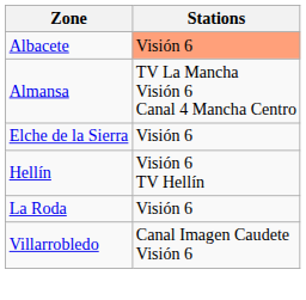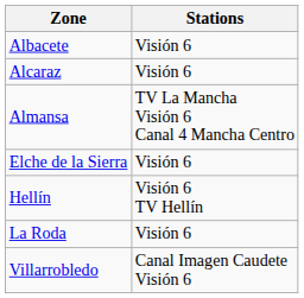Albacete | Stations: lightsalmon background -> no background
+ row: Alcaraz | Visión 6
